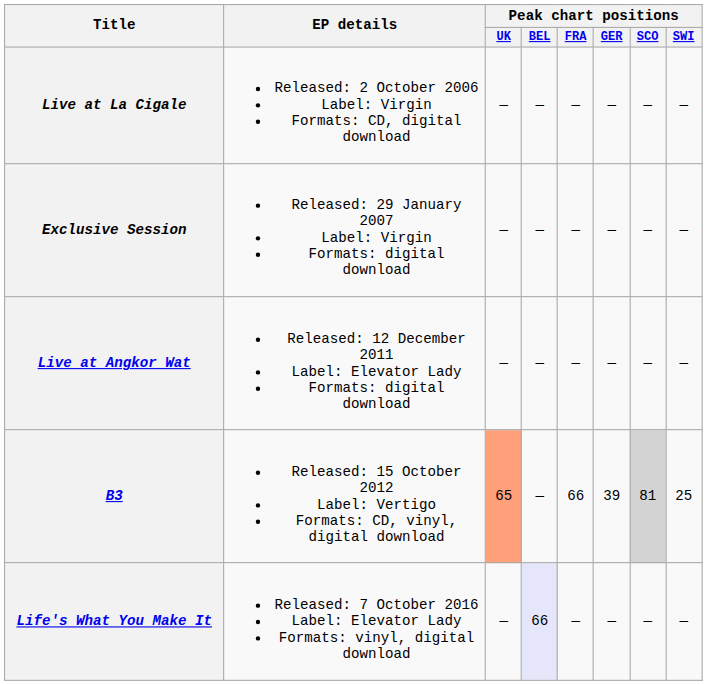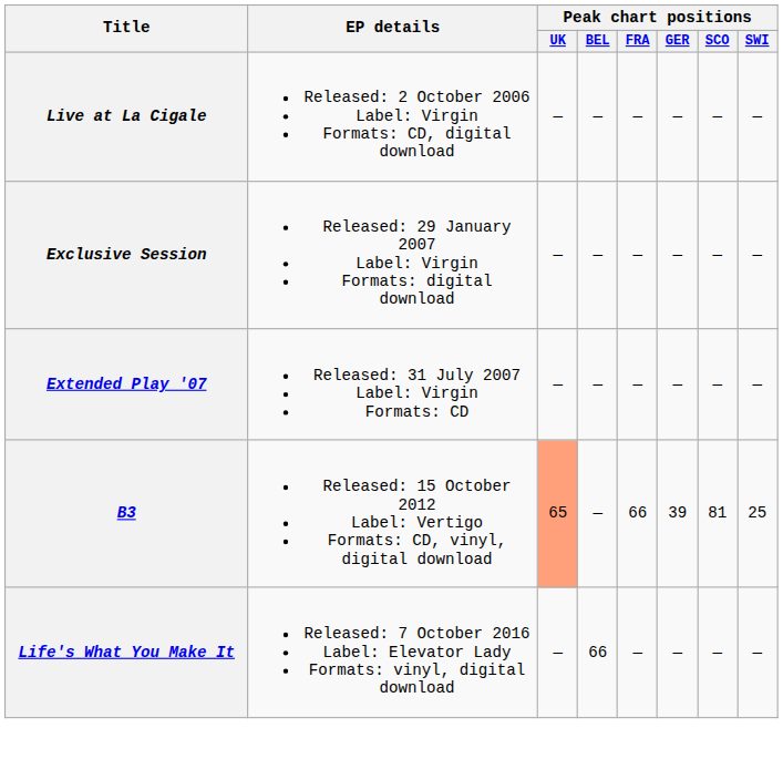+ row: Extended Play '07 | Released: 31 July 2007 Label: Virgin Formats: CD | — | — | — | — | — | —
- row: Live at Angkor Wat | Released: 12 December 2011 Label: Elevator Lady Formats: digital download | — | — | — | — | — | —
B3 | Peak chart positions / SCO: lightgrey background -> no background
Life's What You Make It | Peak chart positions / BEL: lavender background -> no background
